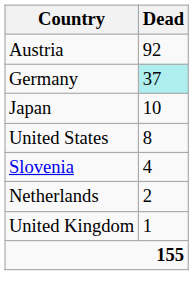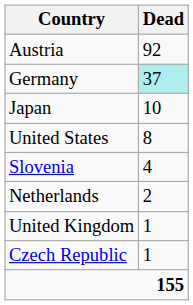+ row: Czech Republic | 1
